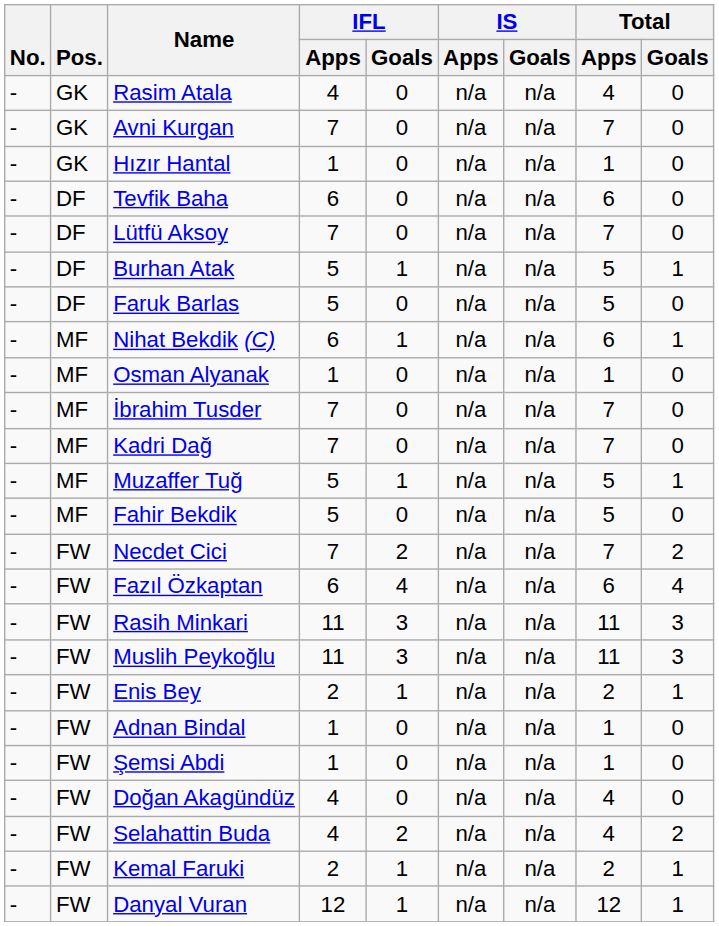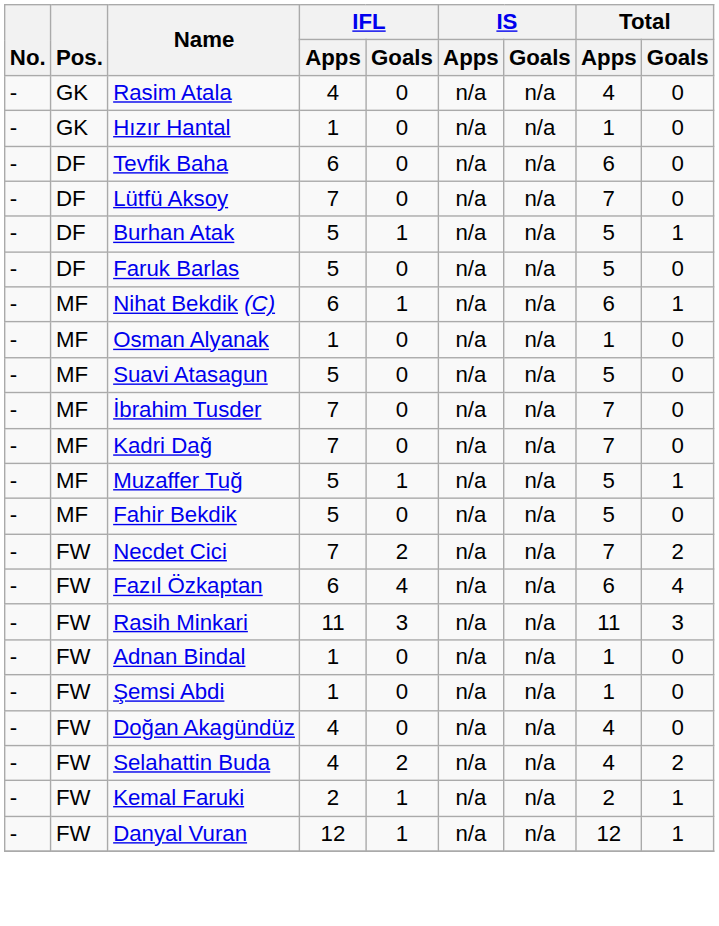- row: - | GK | Avni Kurgan | 7 | 0 | n/a | n/a | 7 | 0
+ row: - | MF | Suavi Atasagun | 5 | 0 | n/a | n/a | 5 | 0
- row: - | FW | Muslih Peykoğlu | 11 | 3 | n/a | n/a | 11 | 3
- row: - | FW | Enis Bey | 2 | 1 | n/a | n/a | 2 | 1
